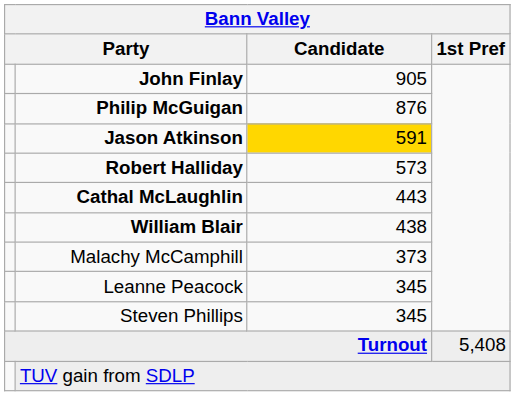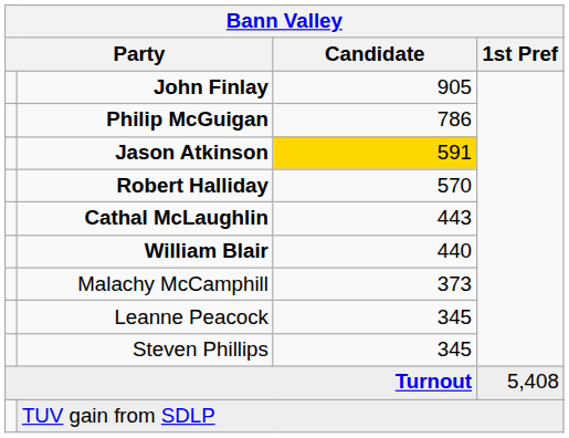Philip McGuigan | Candidate: 876 -> 786
Robert Halliday | Candidate: 573 -> 570
William Blair | Candidate: 438 -> 440
